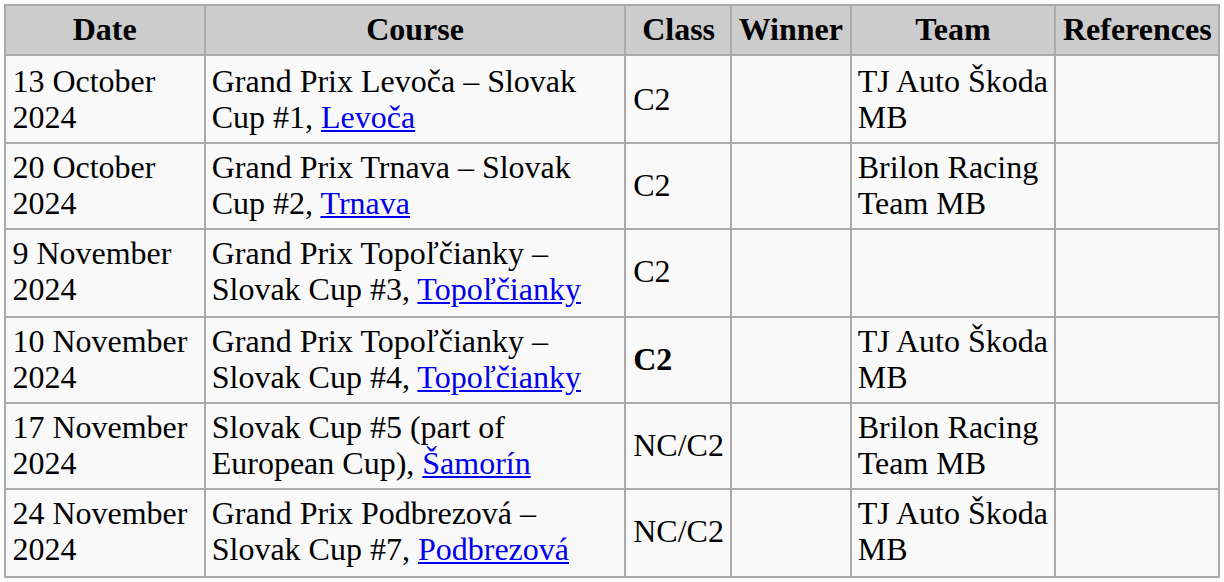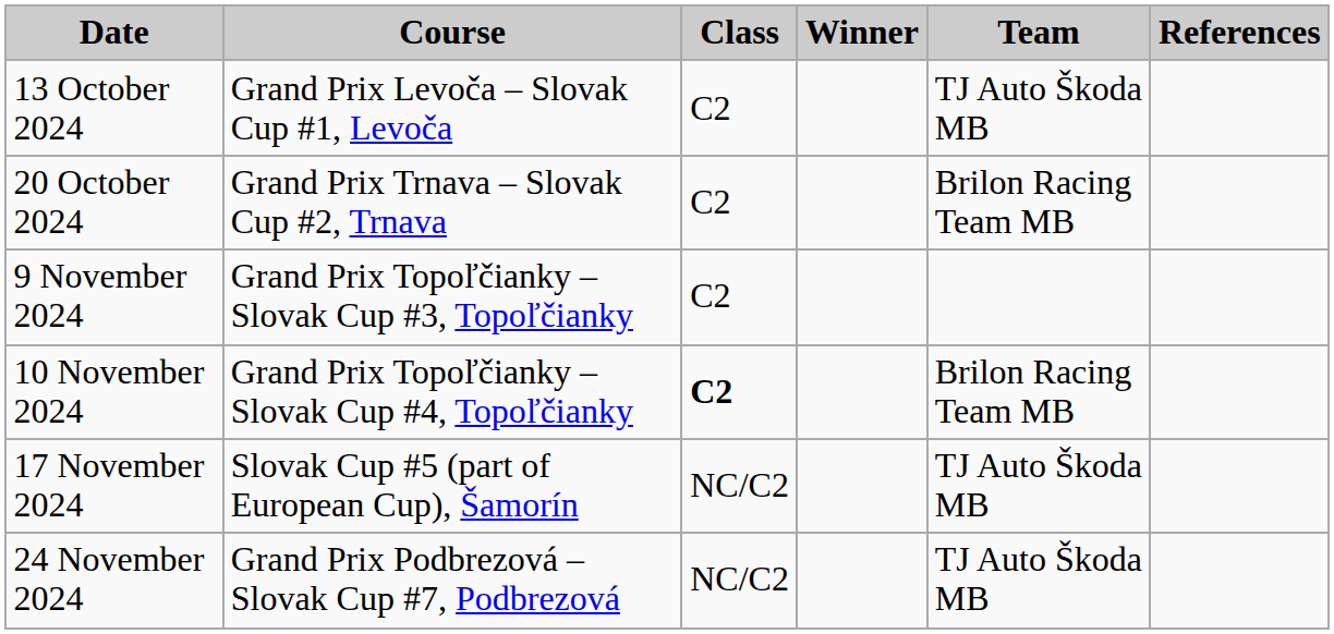10 November 2024 | Team: TJ Auto Škoda MB -> Brilon Racing Team MB
17 November 2024 | Team: Brilon Racing Team MB -> TJ Auto Škoda MB
